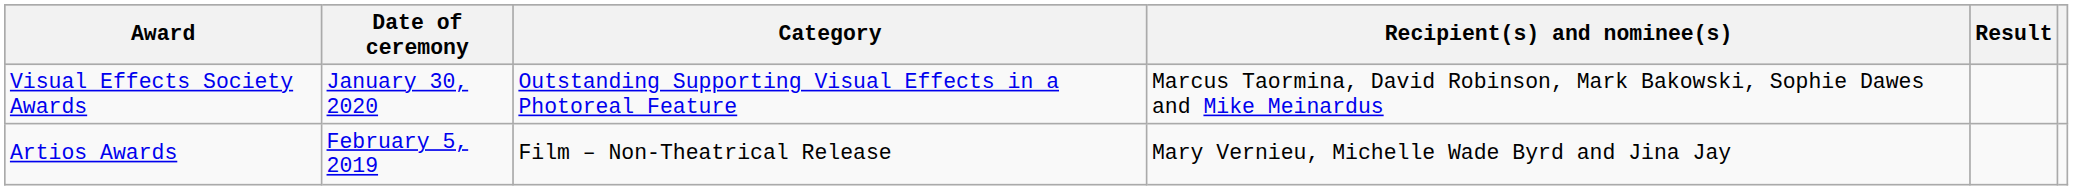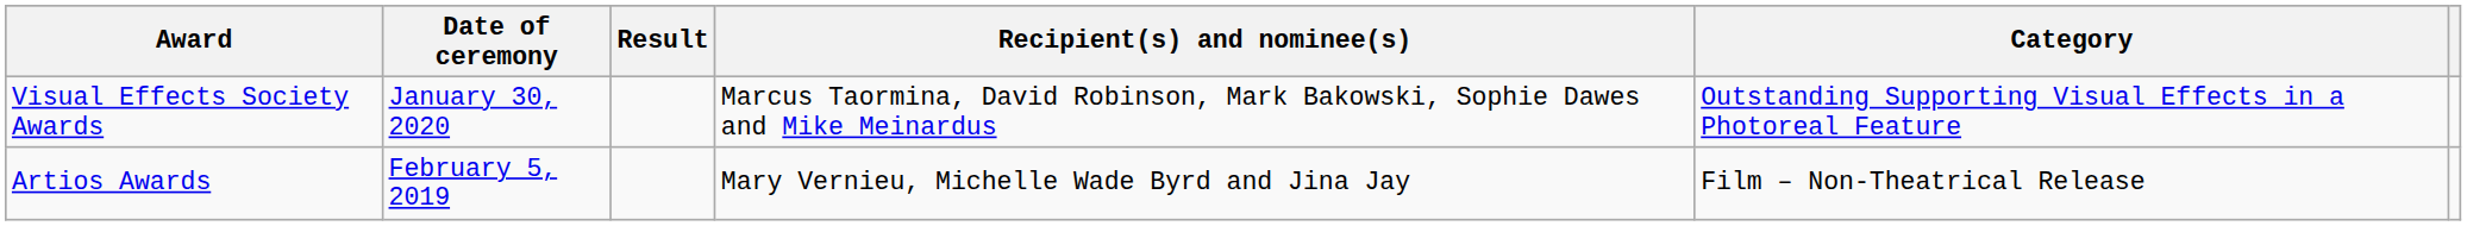columns swapped: Category <-> Result
